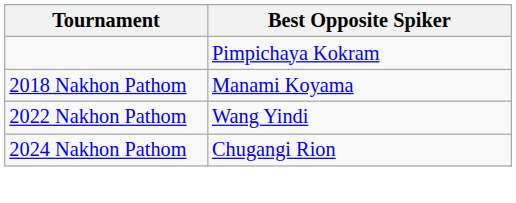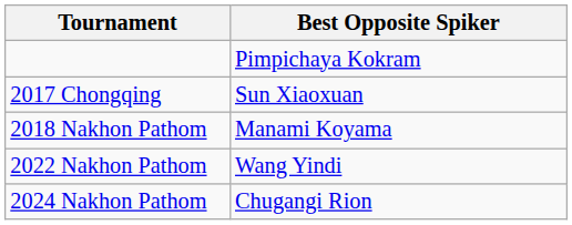+ row: 2017 Chongqing | Sun Xiaoxuan
